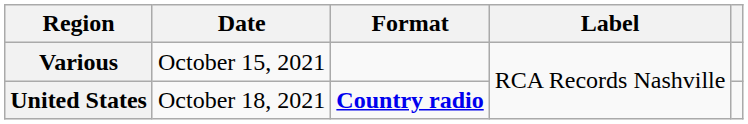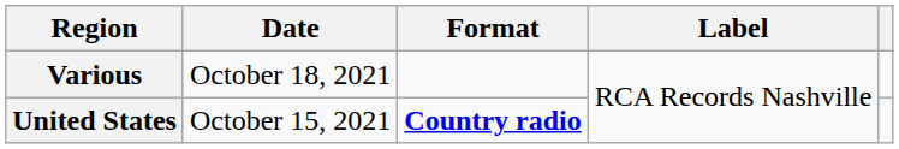Various | Date: October 15, 2021 -> October 18, 2021
United States | Date: October 18, 2021 -> October 15, 2021
